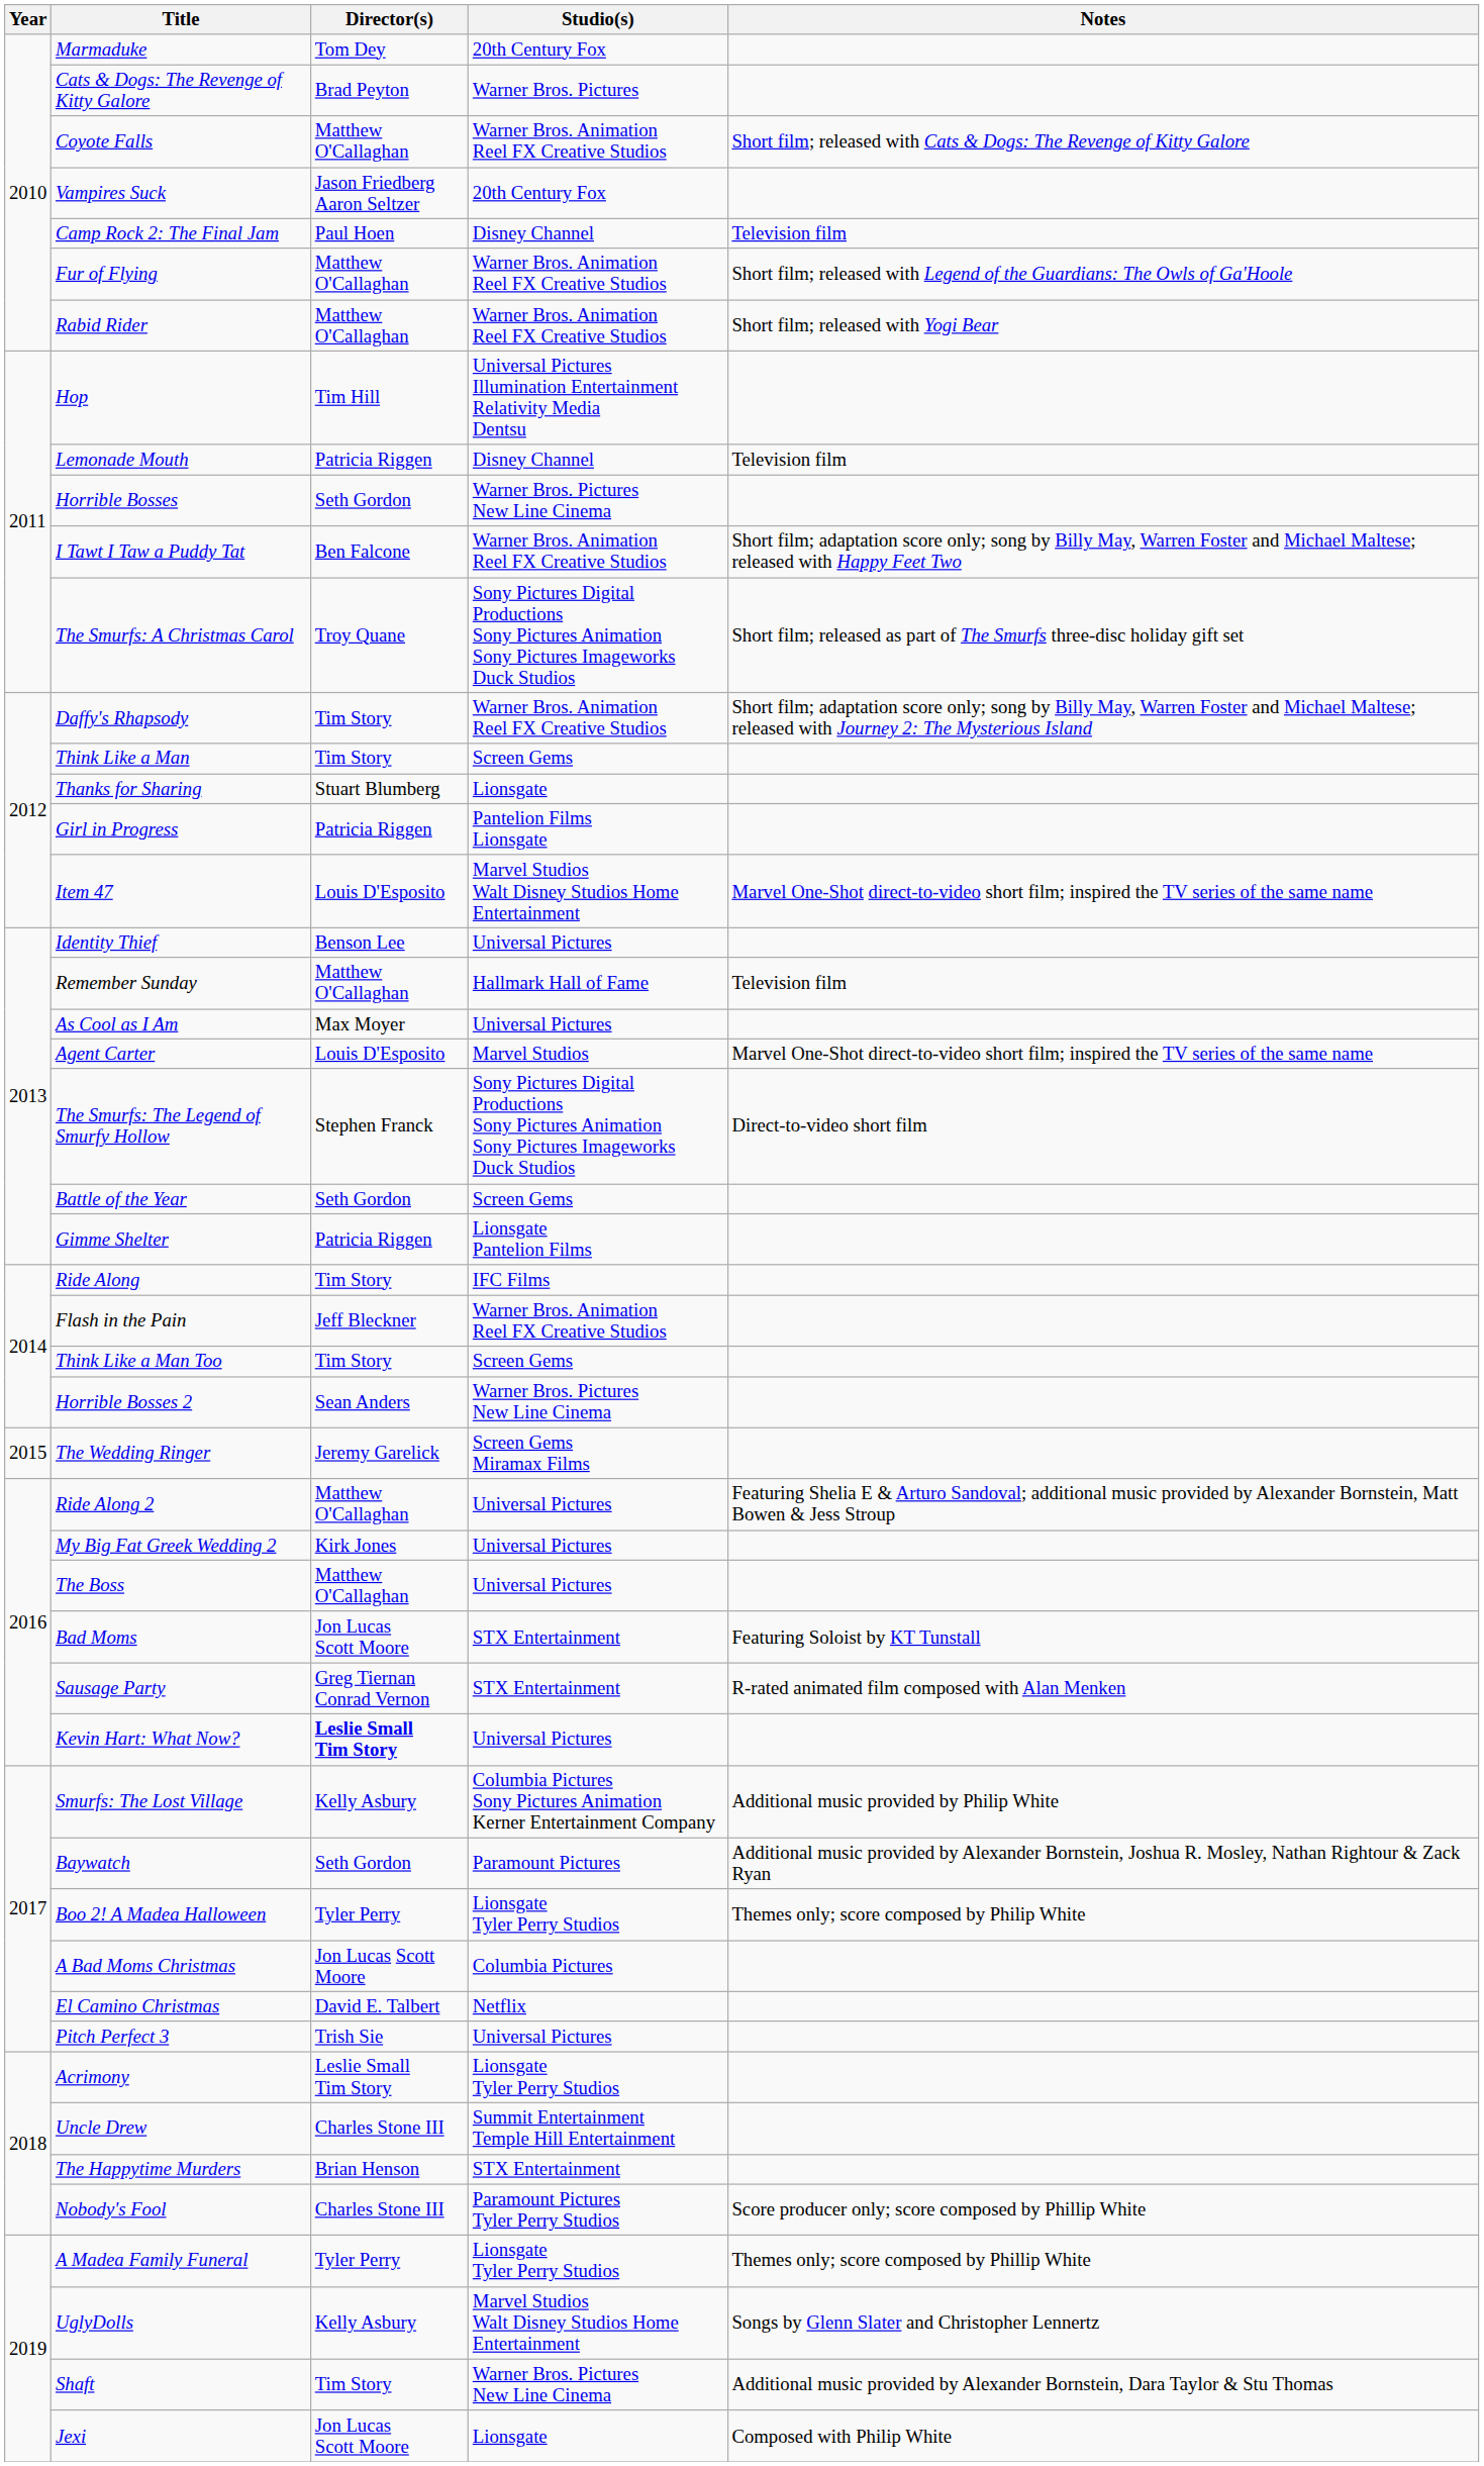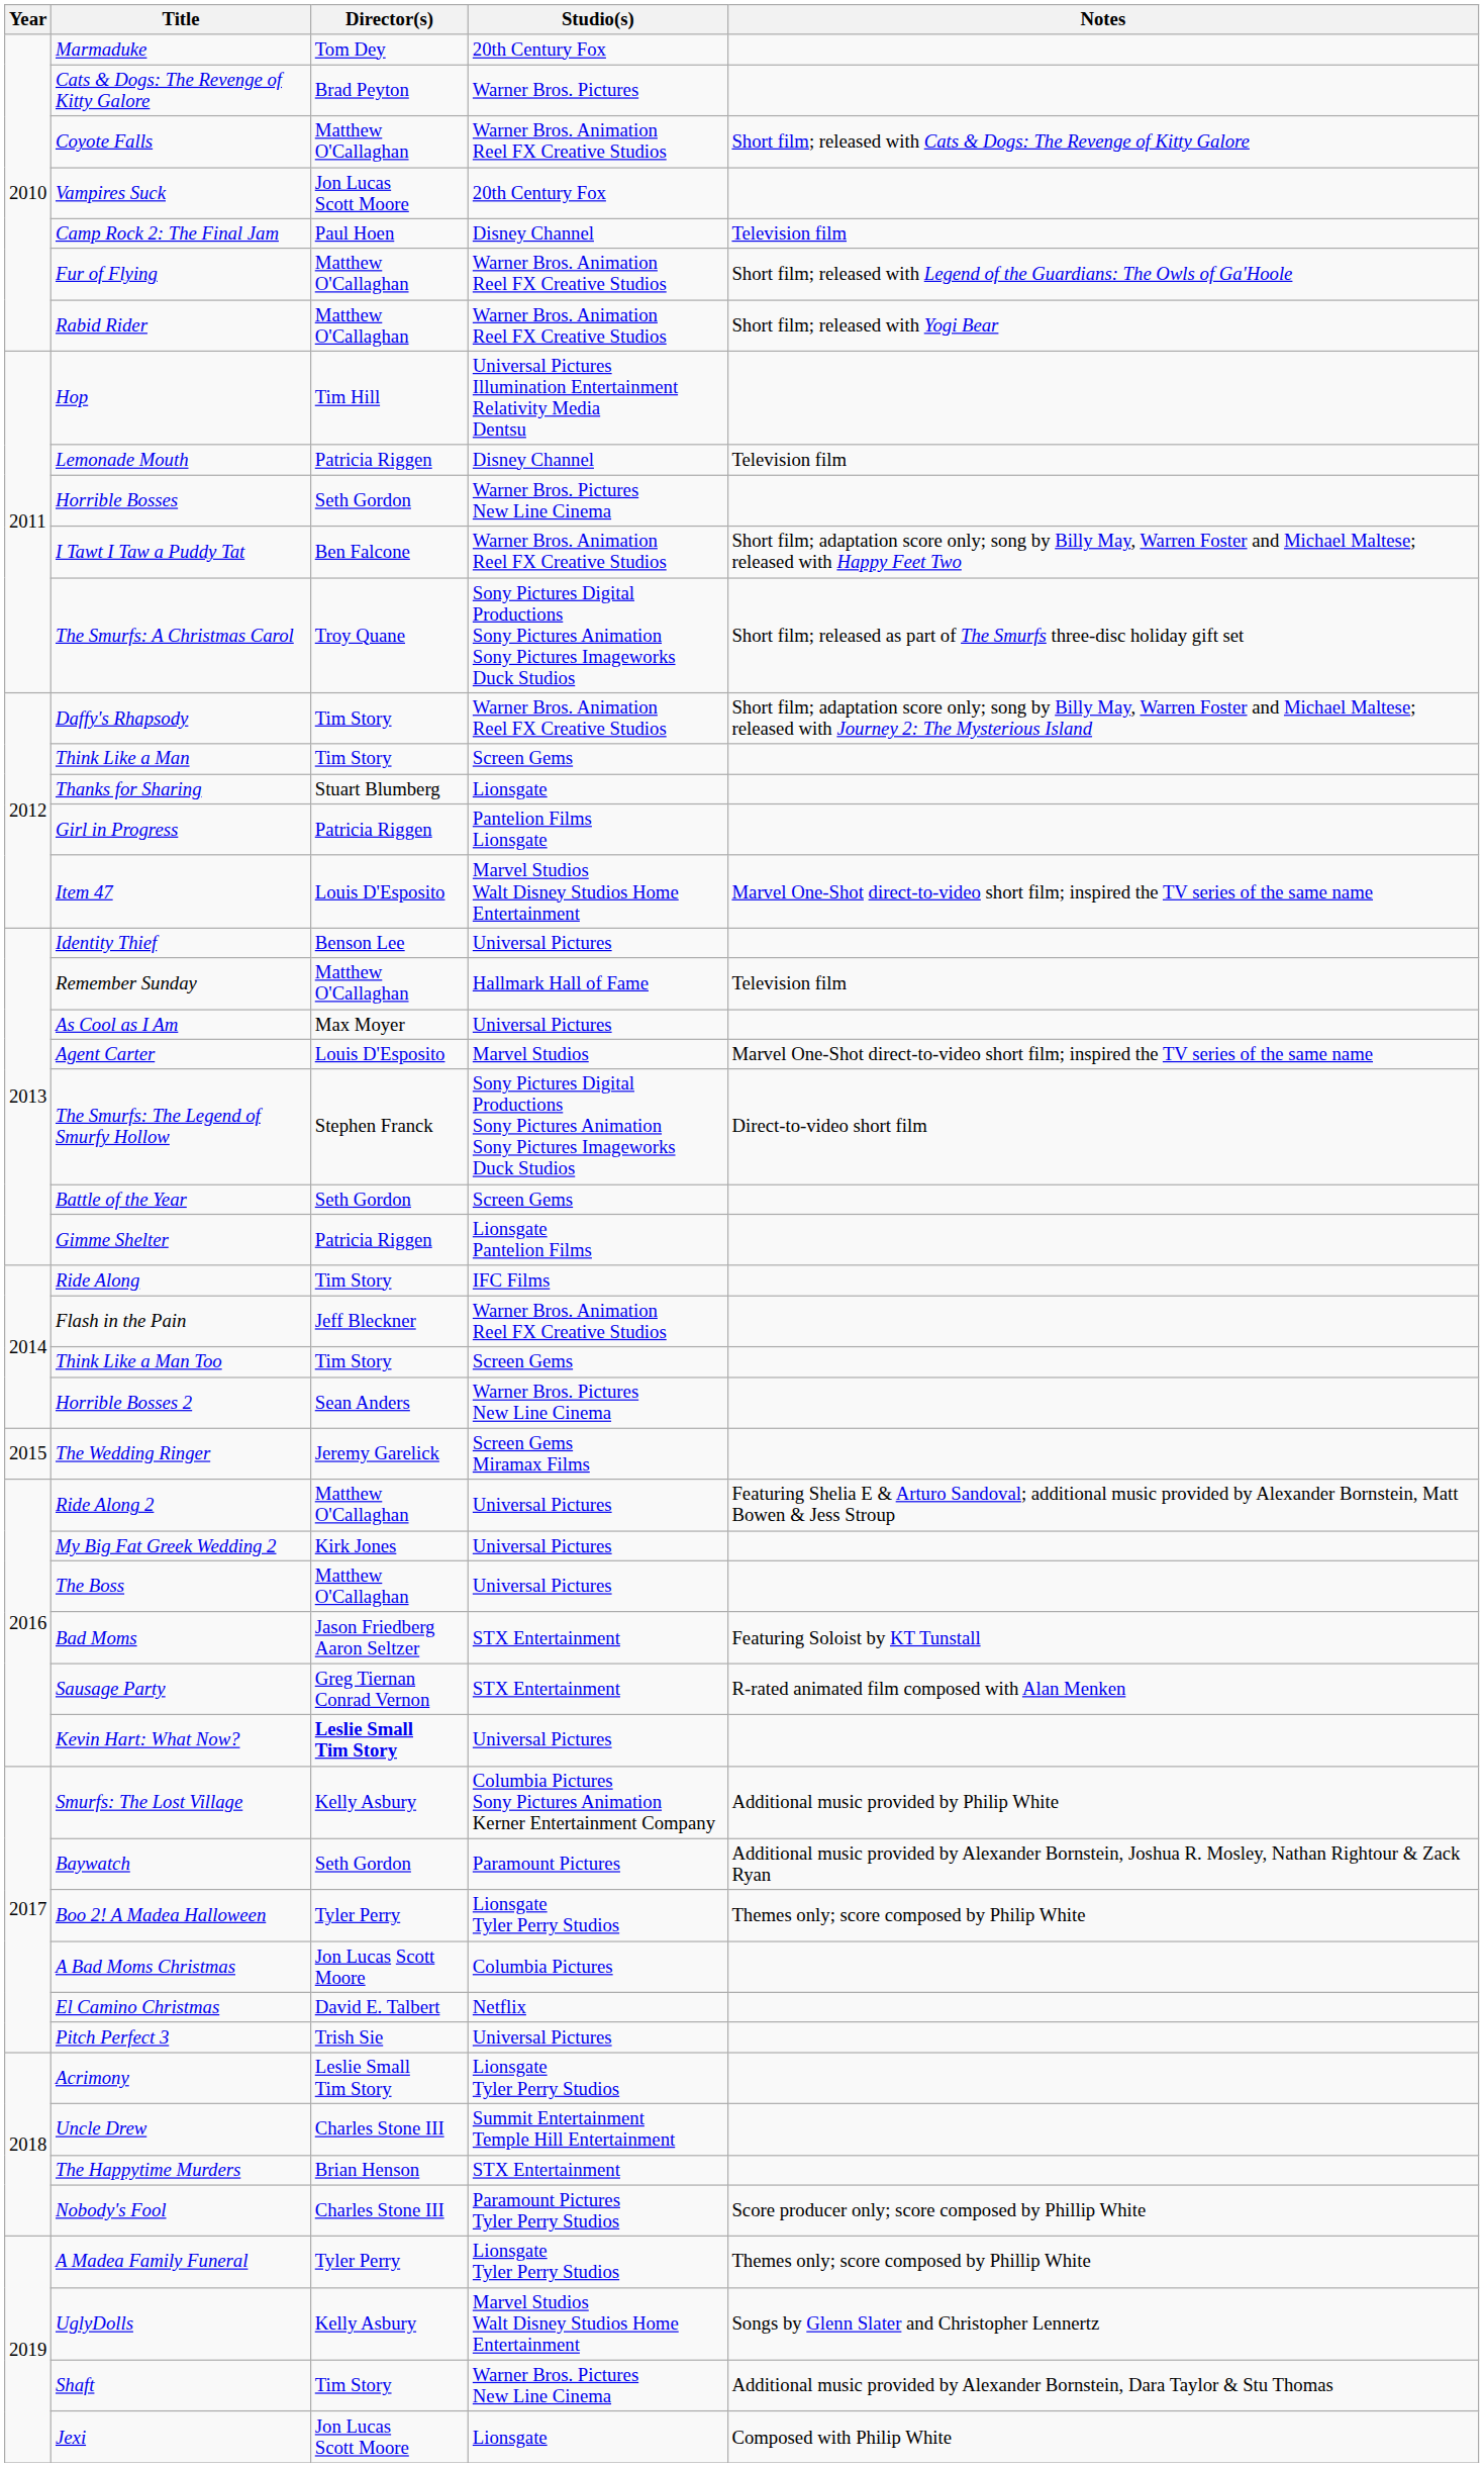Vampires Suck | Director(s): Jason Friedberg Aaron Seltzer -> Jon Lucas Scott Moore
Bad Moms | Director(s): Jon Lucas Scott Moore -> Jason Friedberg Aaron Seltzer
